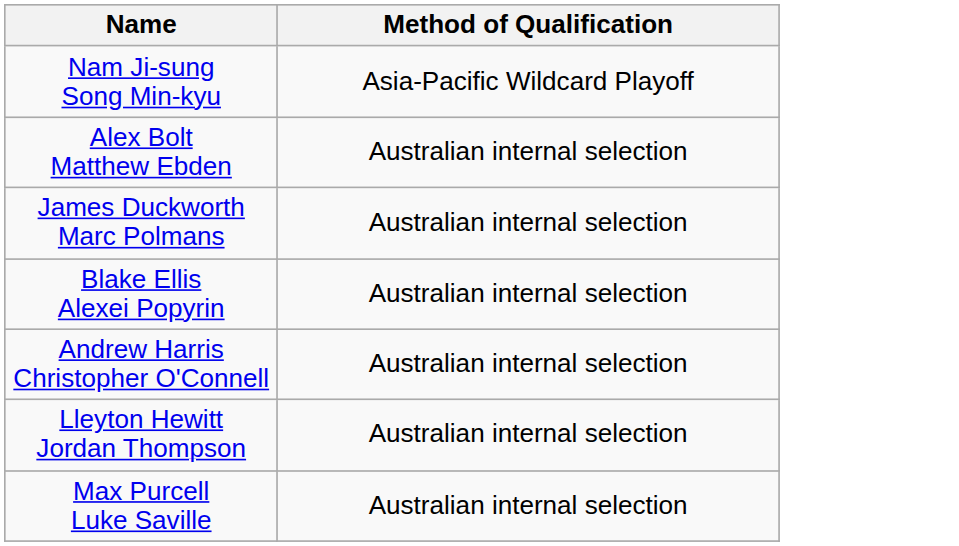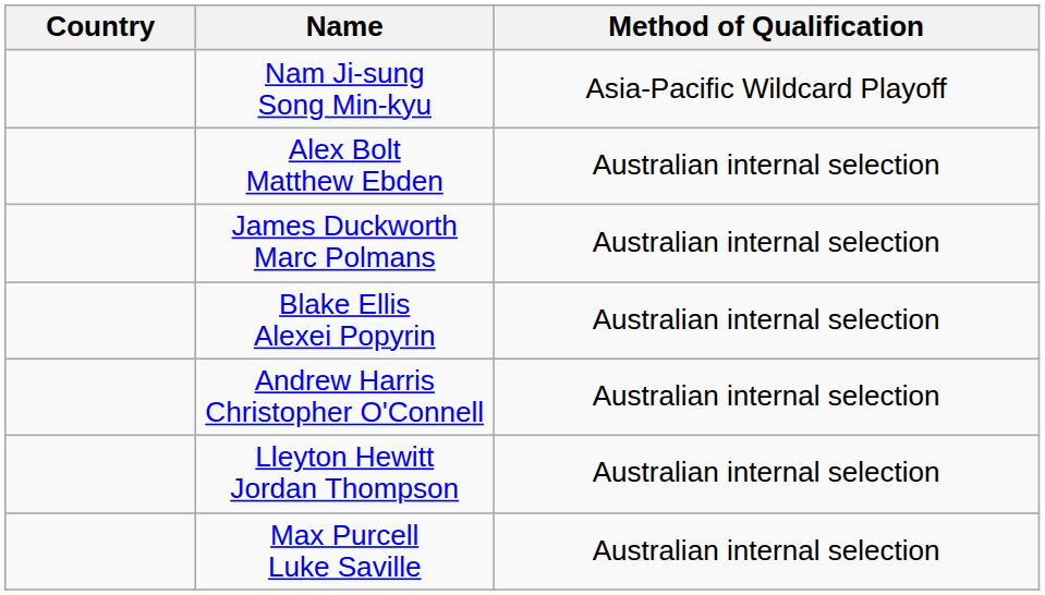+ column: Country
